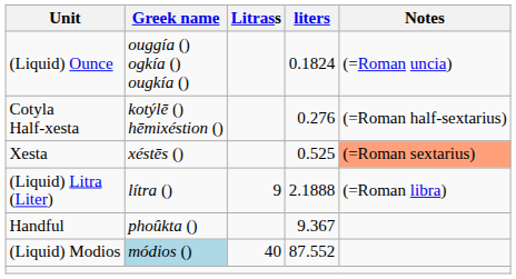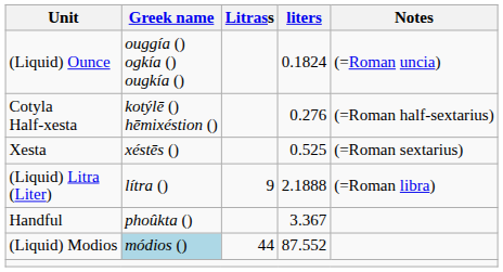Xesta | Notes: lightsalmon background -> no background
Handful | liters: 9.367 -> 3.367
(Liquid) Modios | Litrass: 40 -> 44
